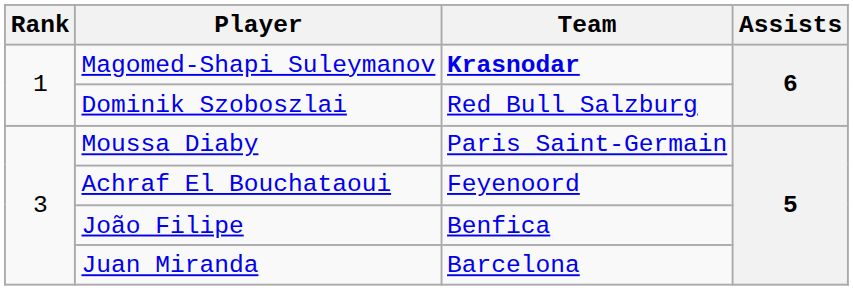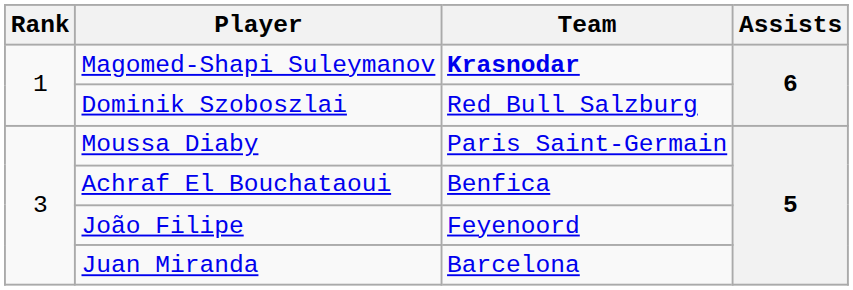Achraf El Bouchataoui | Team: Feyenoord -> Benfica
João Filipe | Team: Benfica -> Feyenoord
